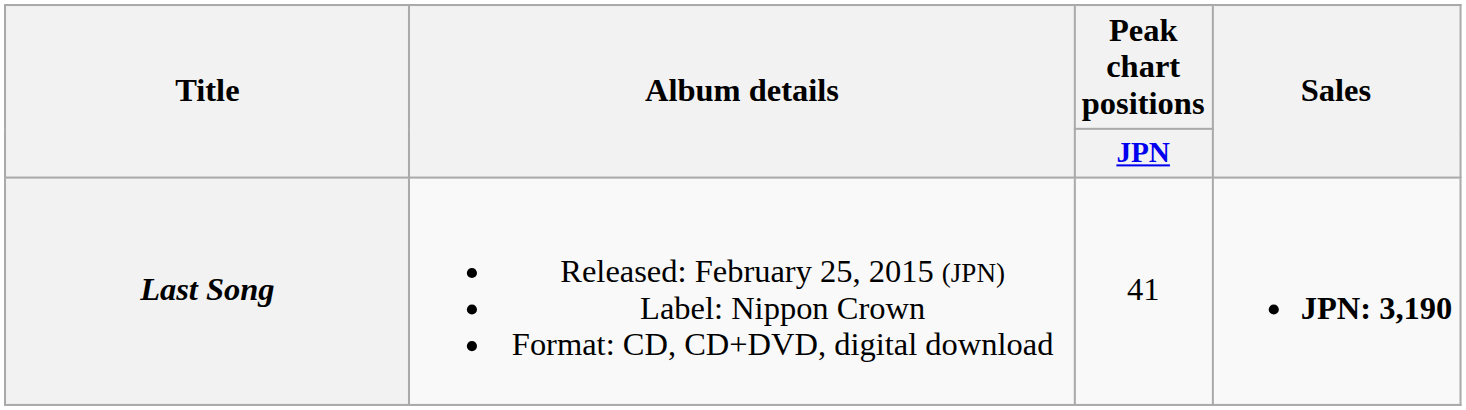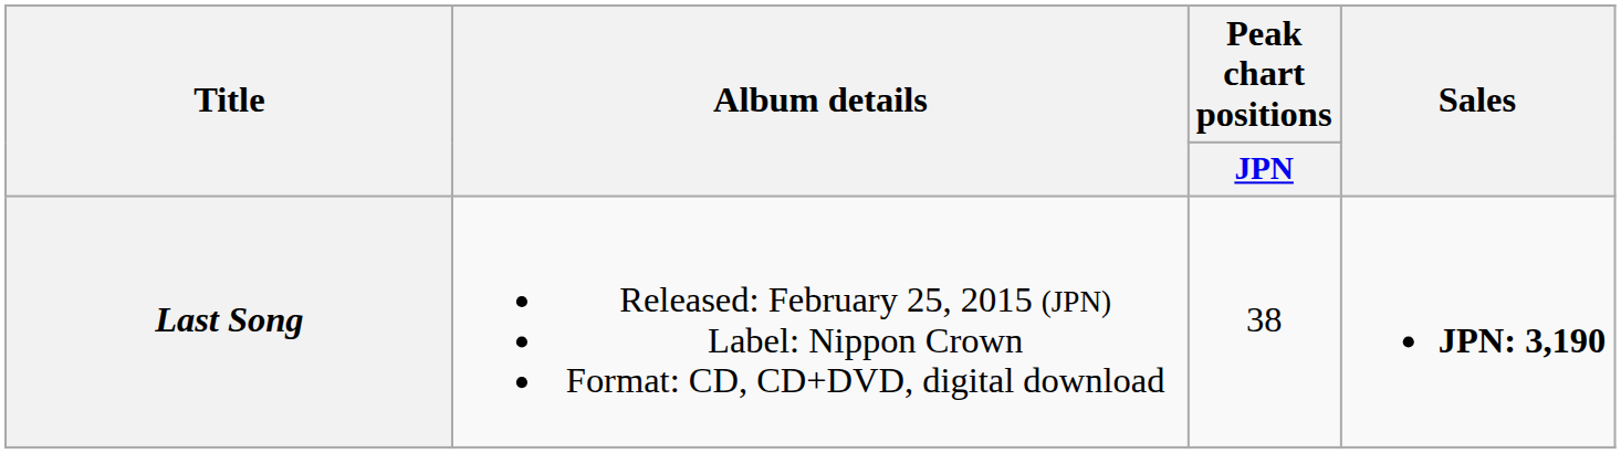Last Song | Peak chart positions / JPN: 41 -> 38
